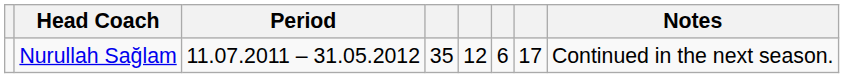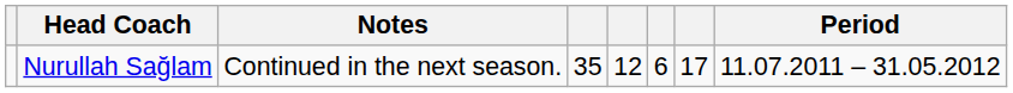columns swapped: Period <-> Notes
